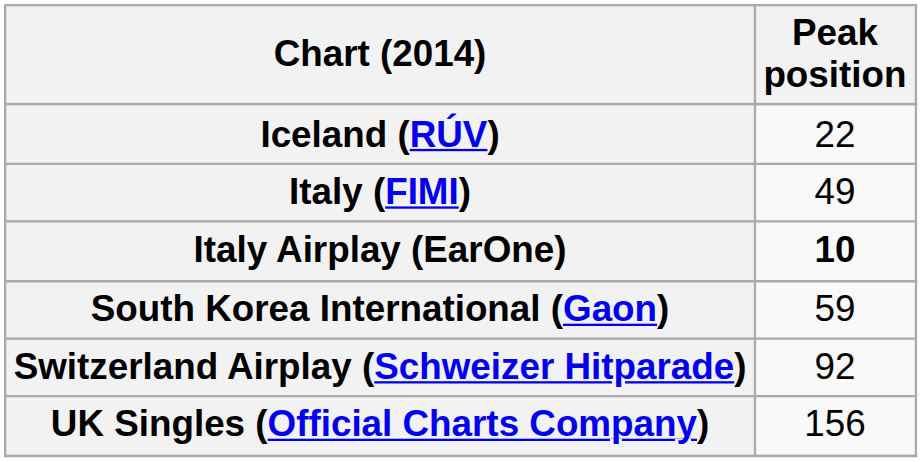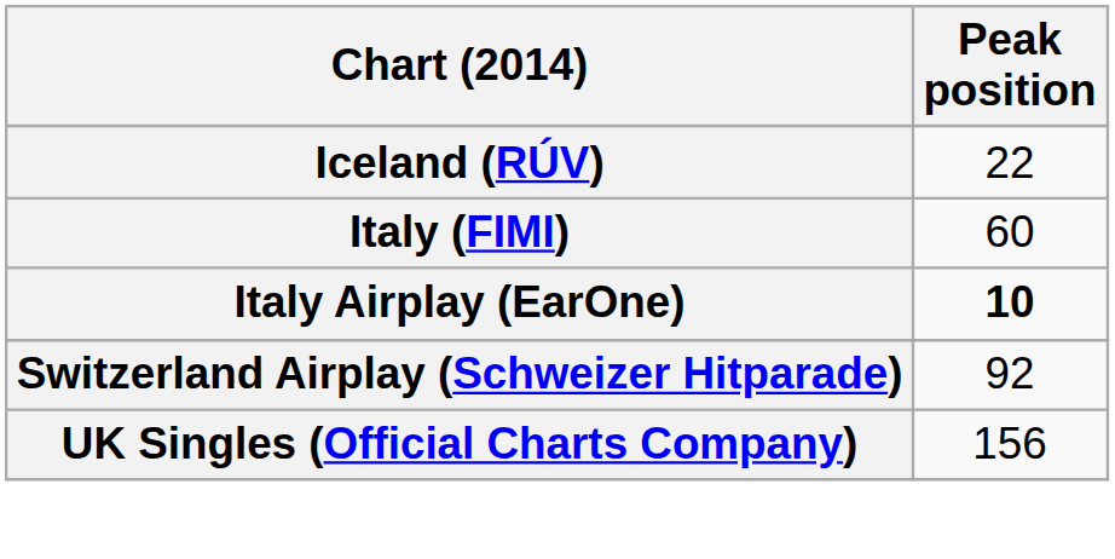Italy (FIMI) | Peak position: 49 -> 60
- row: South Korea International (Gaon) | 59
